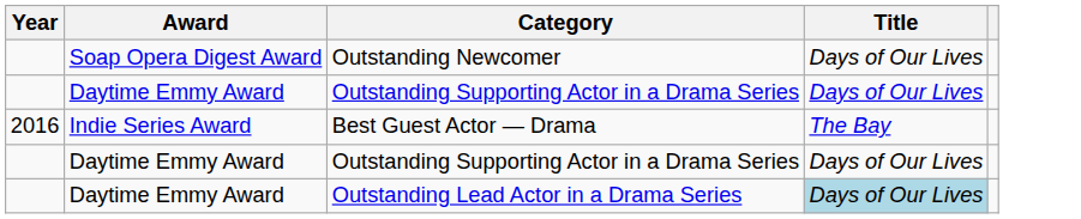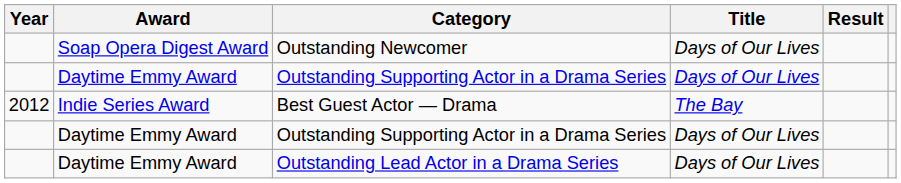+ column: Result
Best Guest Actor — Drama | Year: 2016 -> 2012
Outstanding Lead Actor in a Drama Series | Title: lightblue background -> no background
